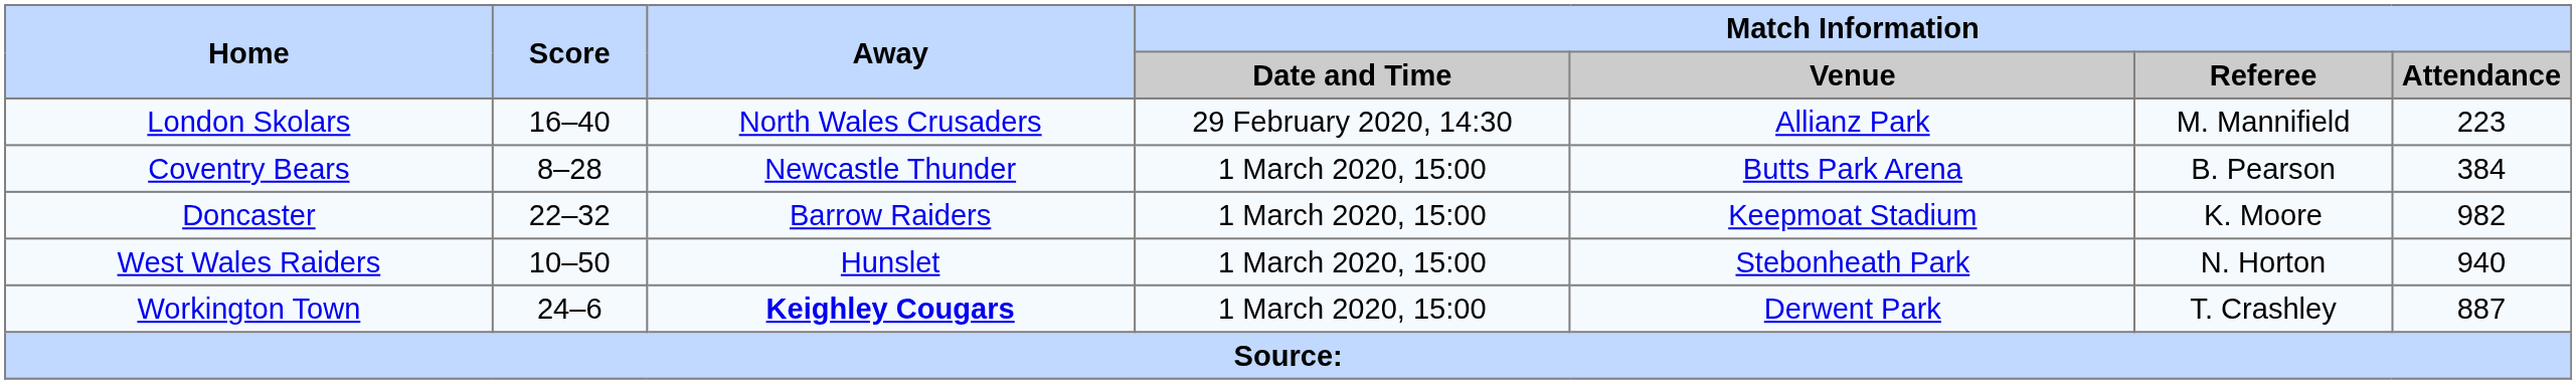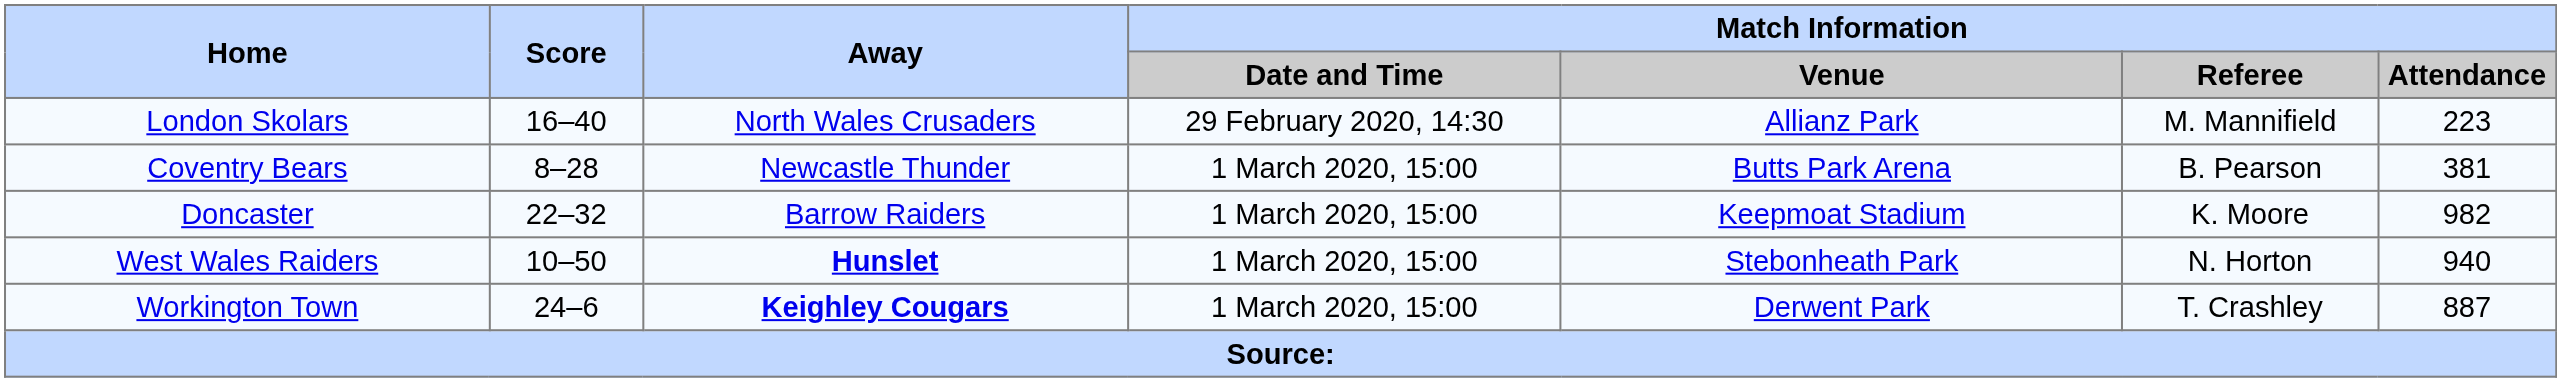Coventry Bears | Match Information / Attendance: 384 -> 381
West Wales Raiders | Away: normal -> bold
